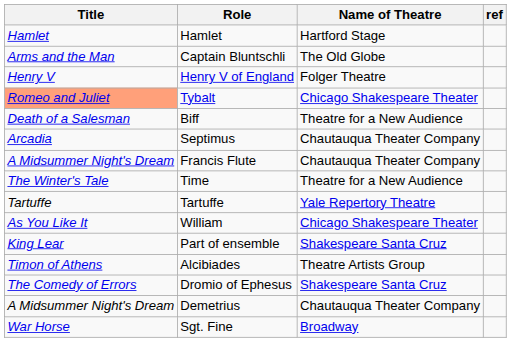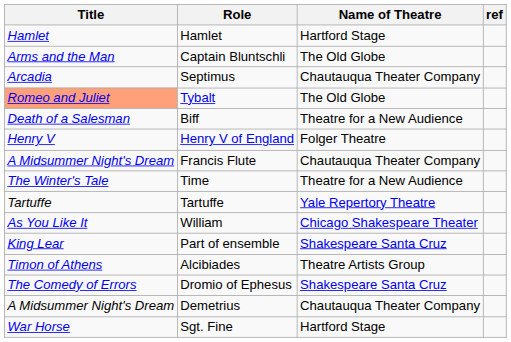rows swapped: Henry V of England <-> Septimus
Tybalt | Name of Theatre: Chicago Shakespeare Theater -> The Old Globe
Sgt. Fine | Name of Theatre: Broadway -> Hartford Stage
